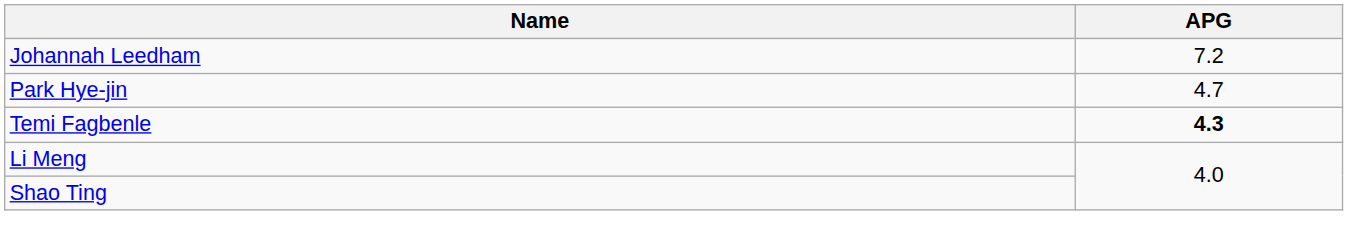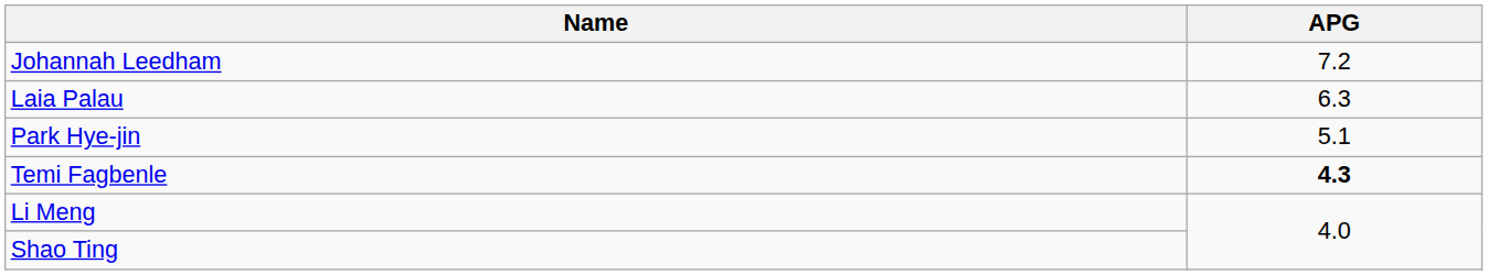+ row: Laia Palau | 6.3
Park Hye-jin | APG: 4.7 -> 5.1
